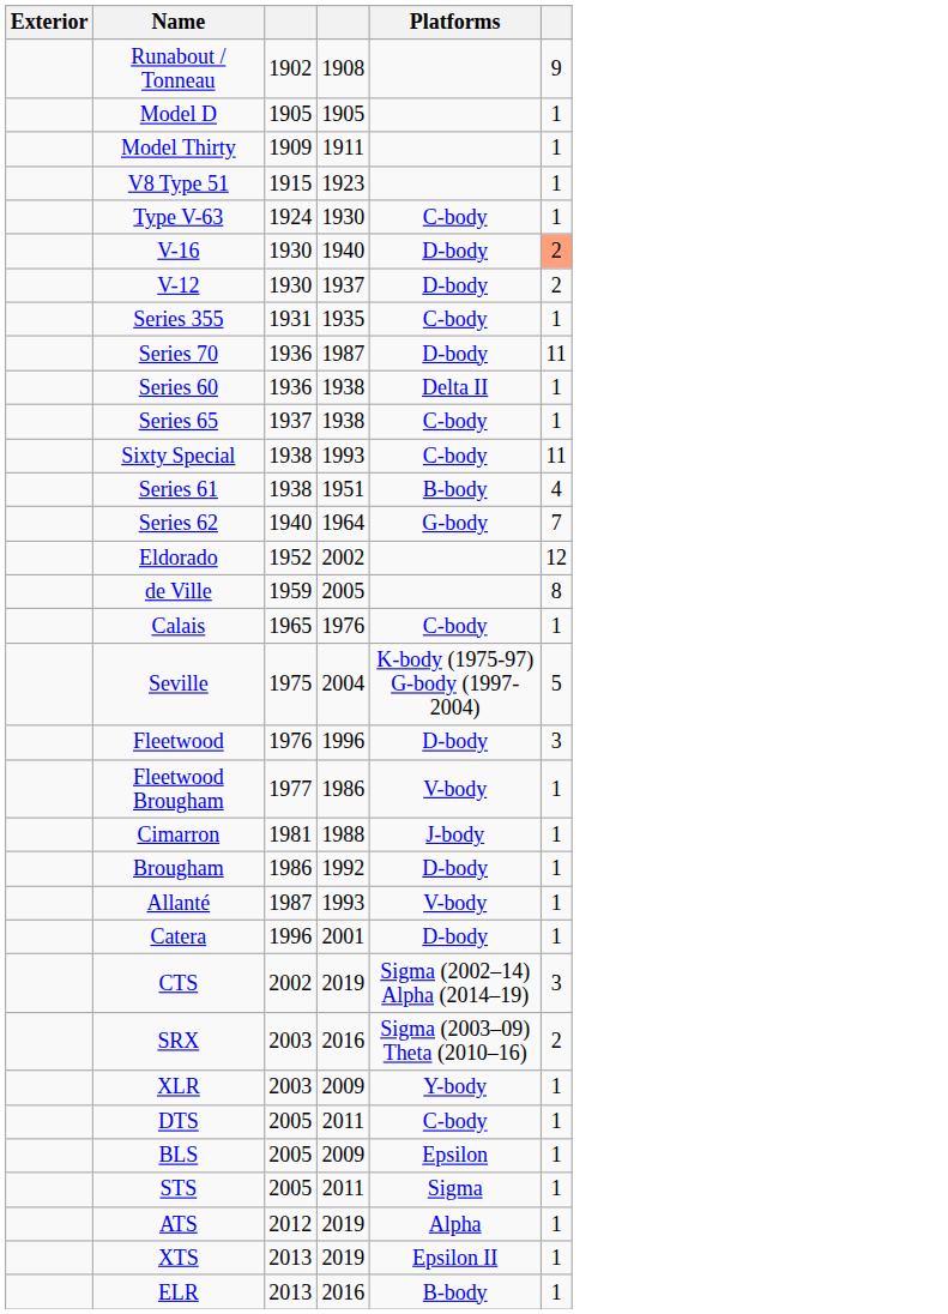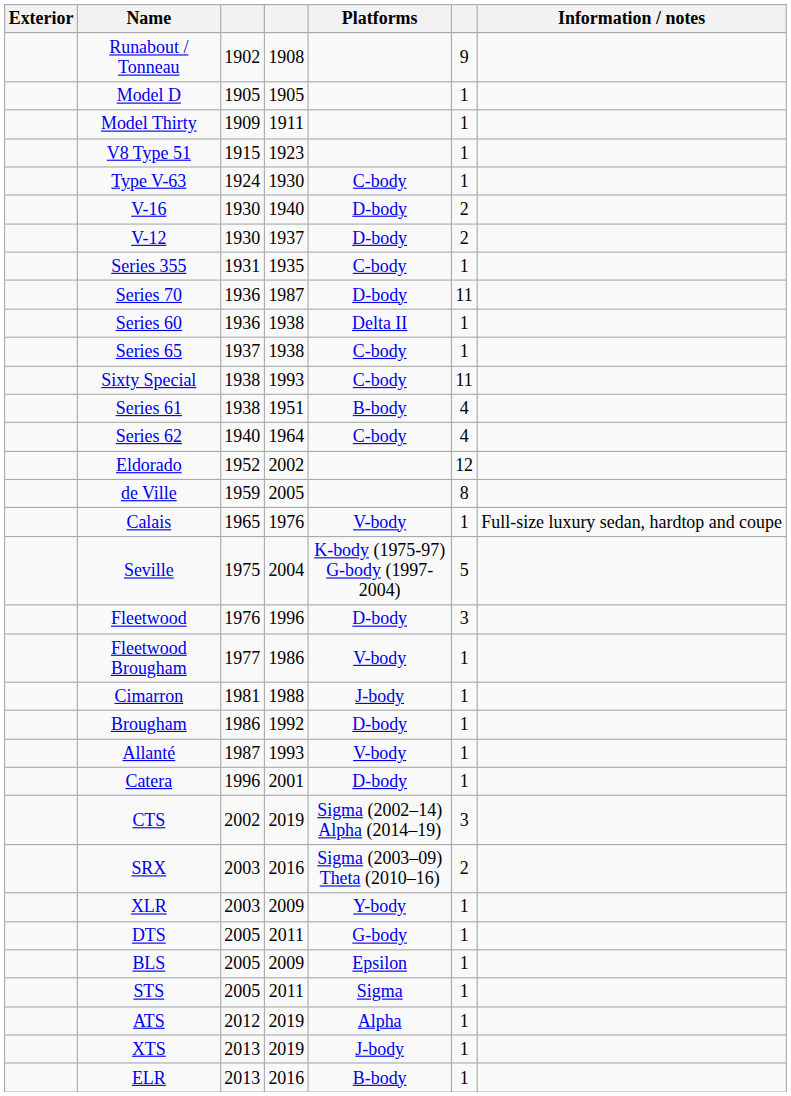+ column: Information / notes | Full-size luxury sedan, hardtop and coupe
V-16 | column 6: lightsalmon background -> no background
Series 62 | Platforms: G-body -> C-body
Series 62 | column 6: 7 -> 4
Calais | Platforms: C-body -> V-body
DTS | Platforms: C-body -> G-body
XTS | Platforms: Epsilon II -> J-body
